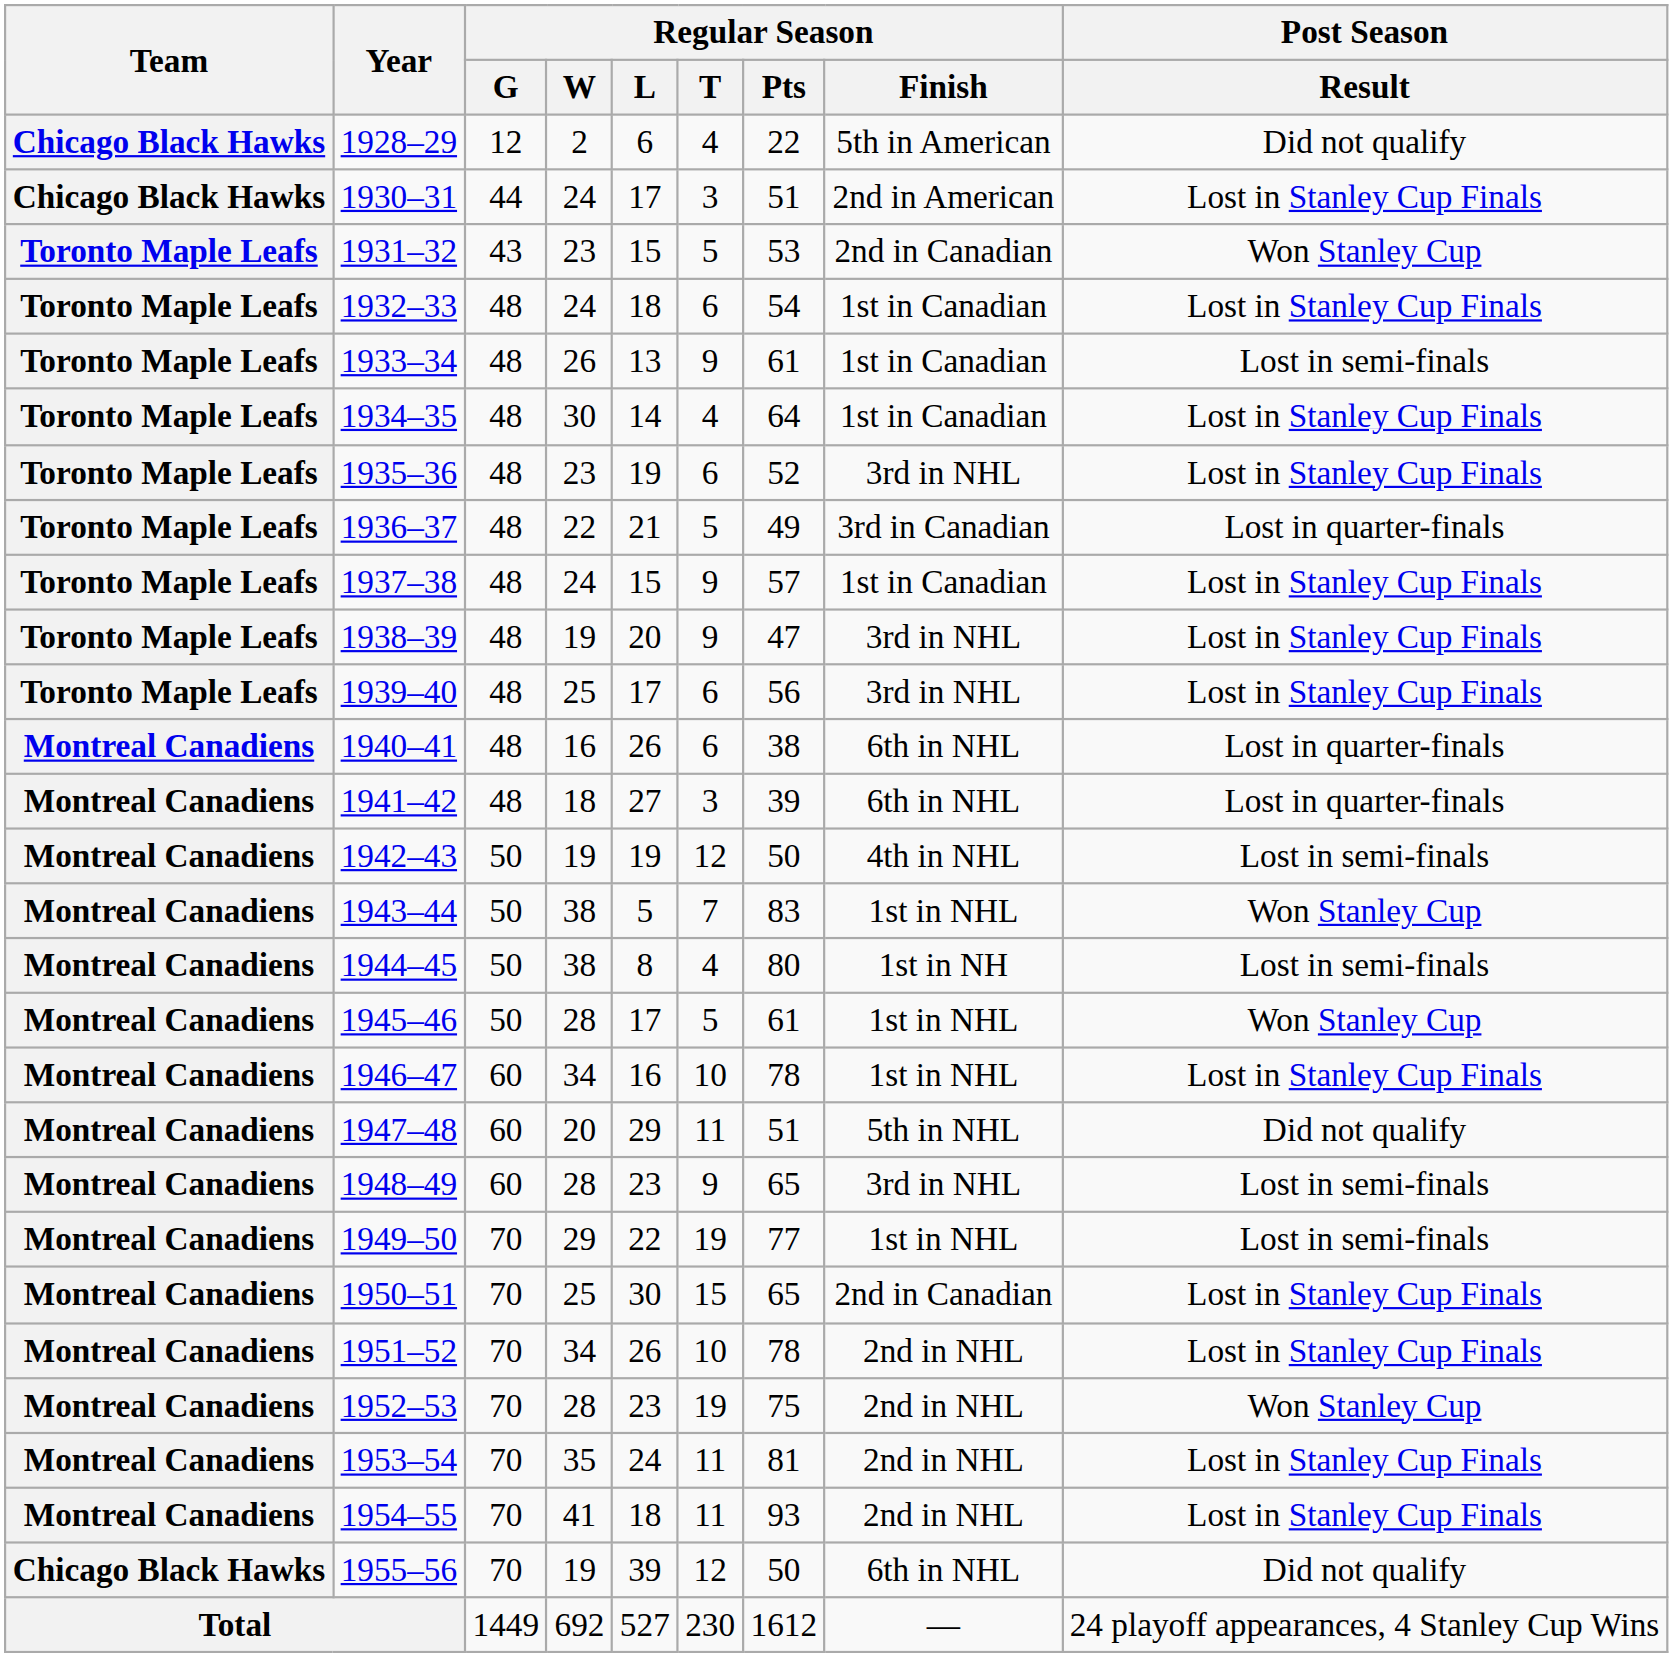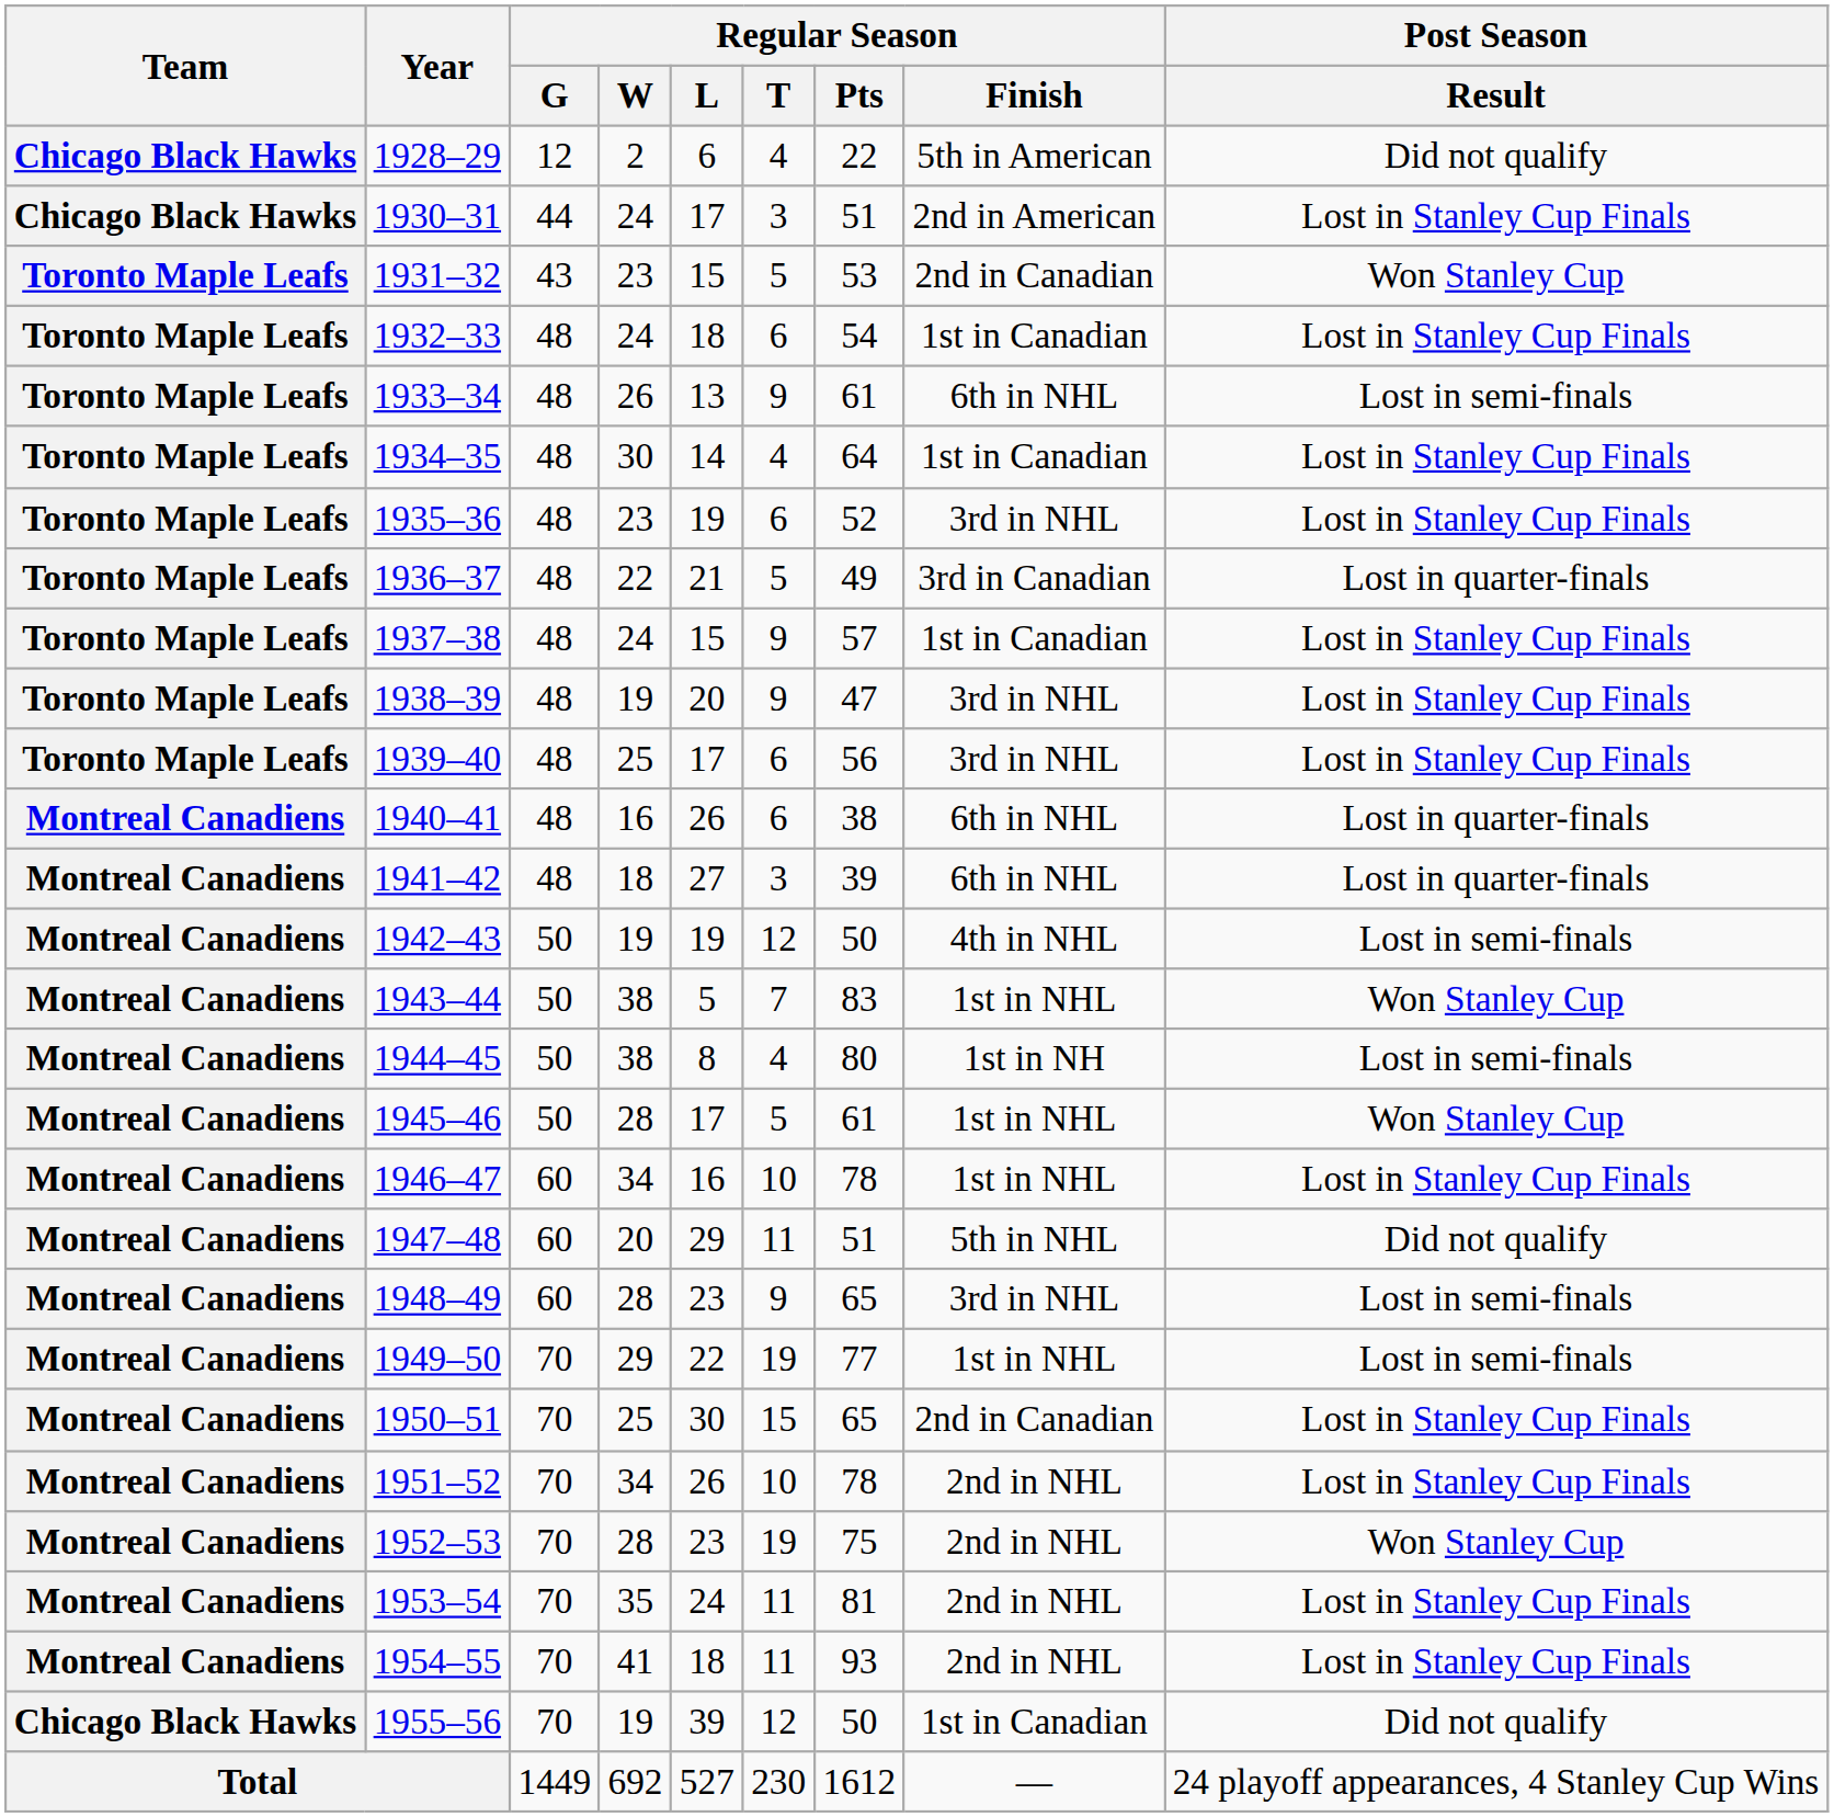1933–34 | Regular Season / Finish: 1st in Canadian -> 6th in NHL
1955–56 | Regular Season / Finish: 6th in NHL -> 1st in Canadian
